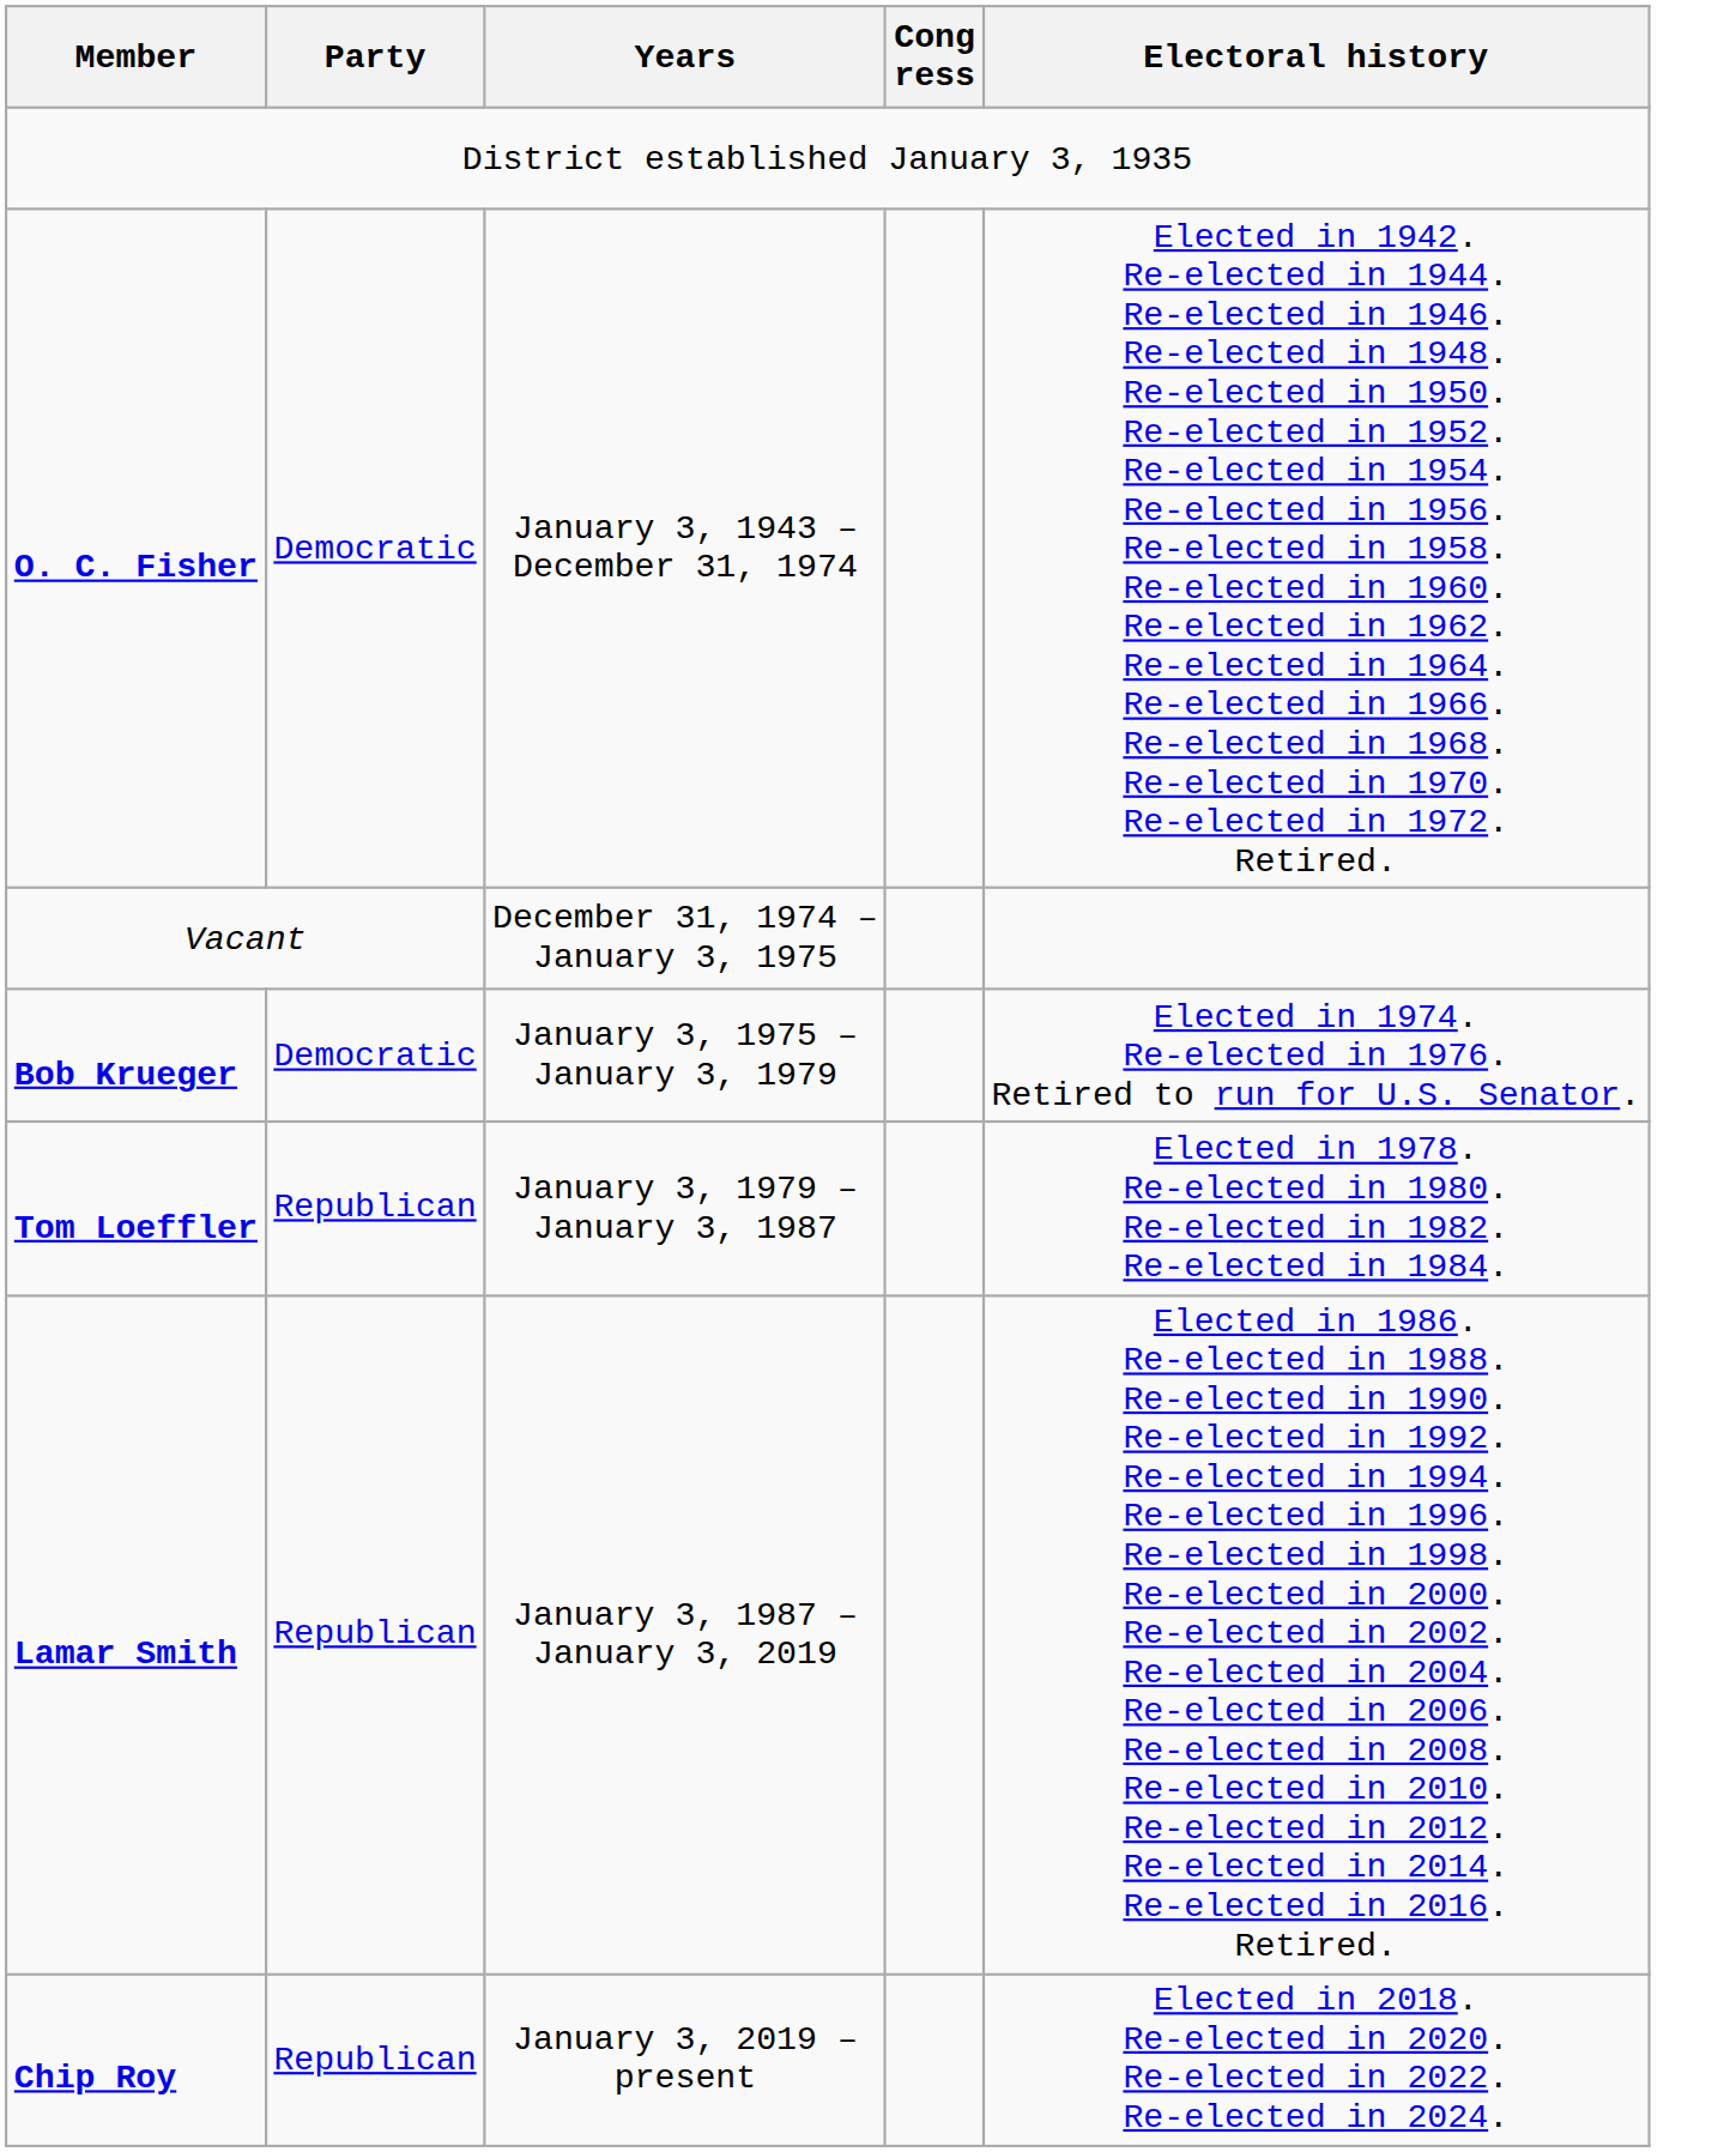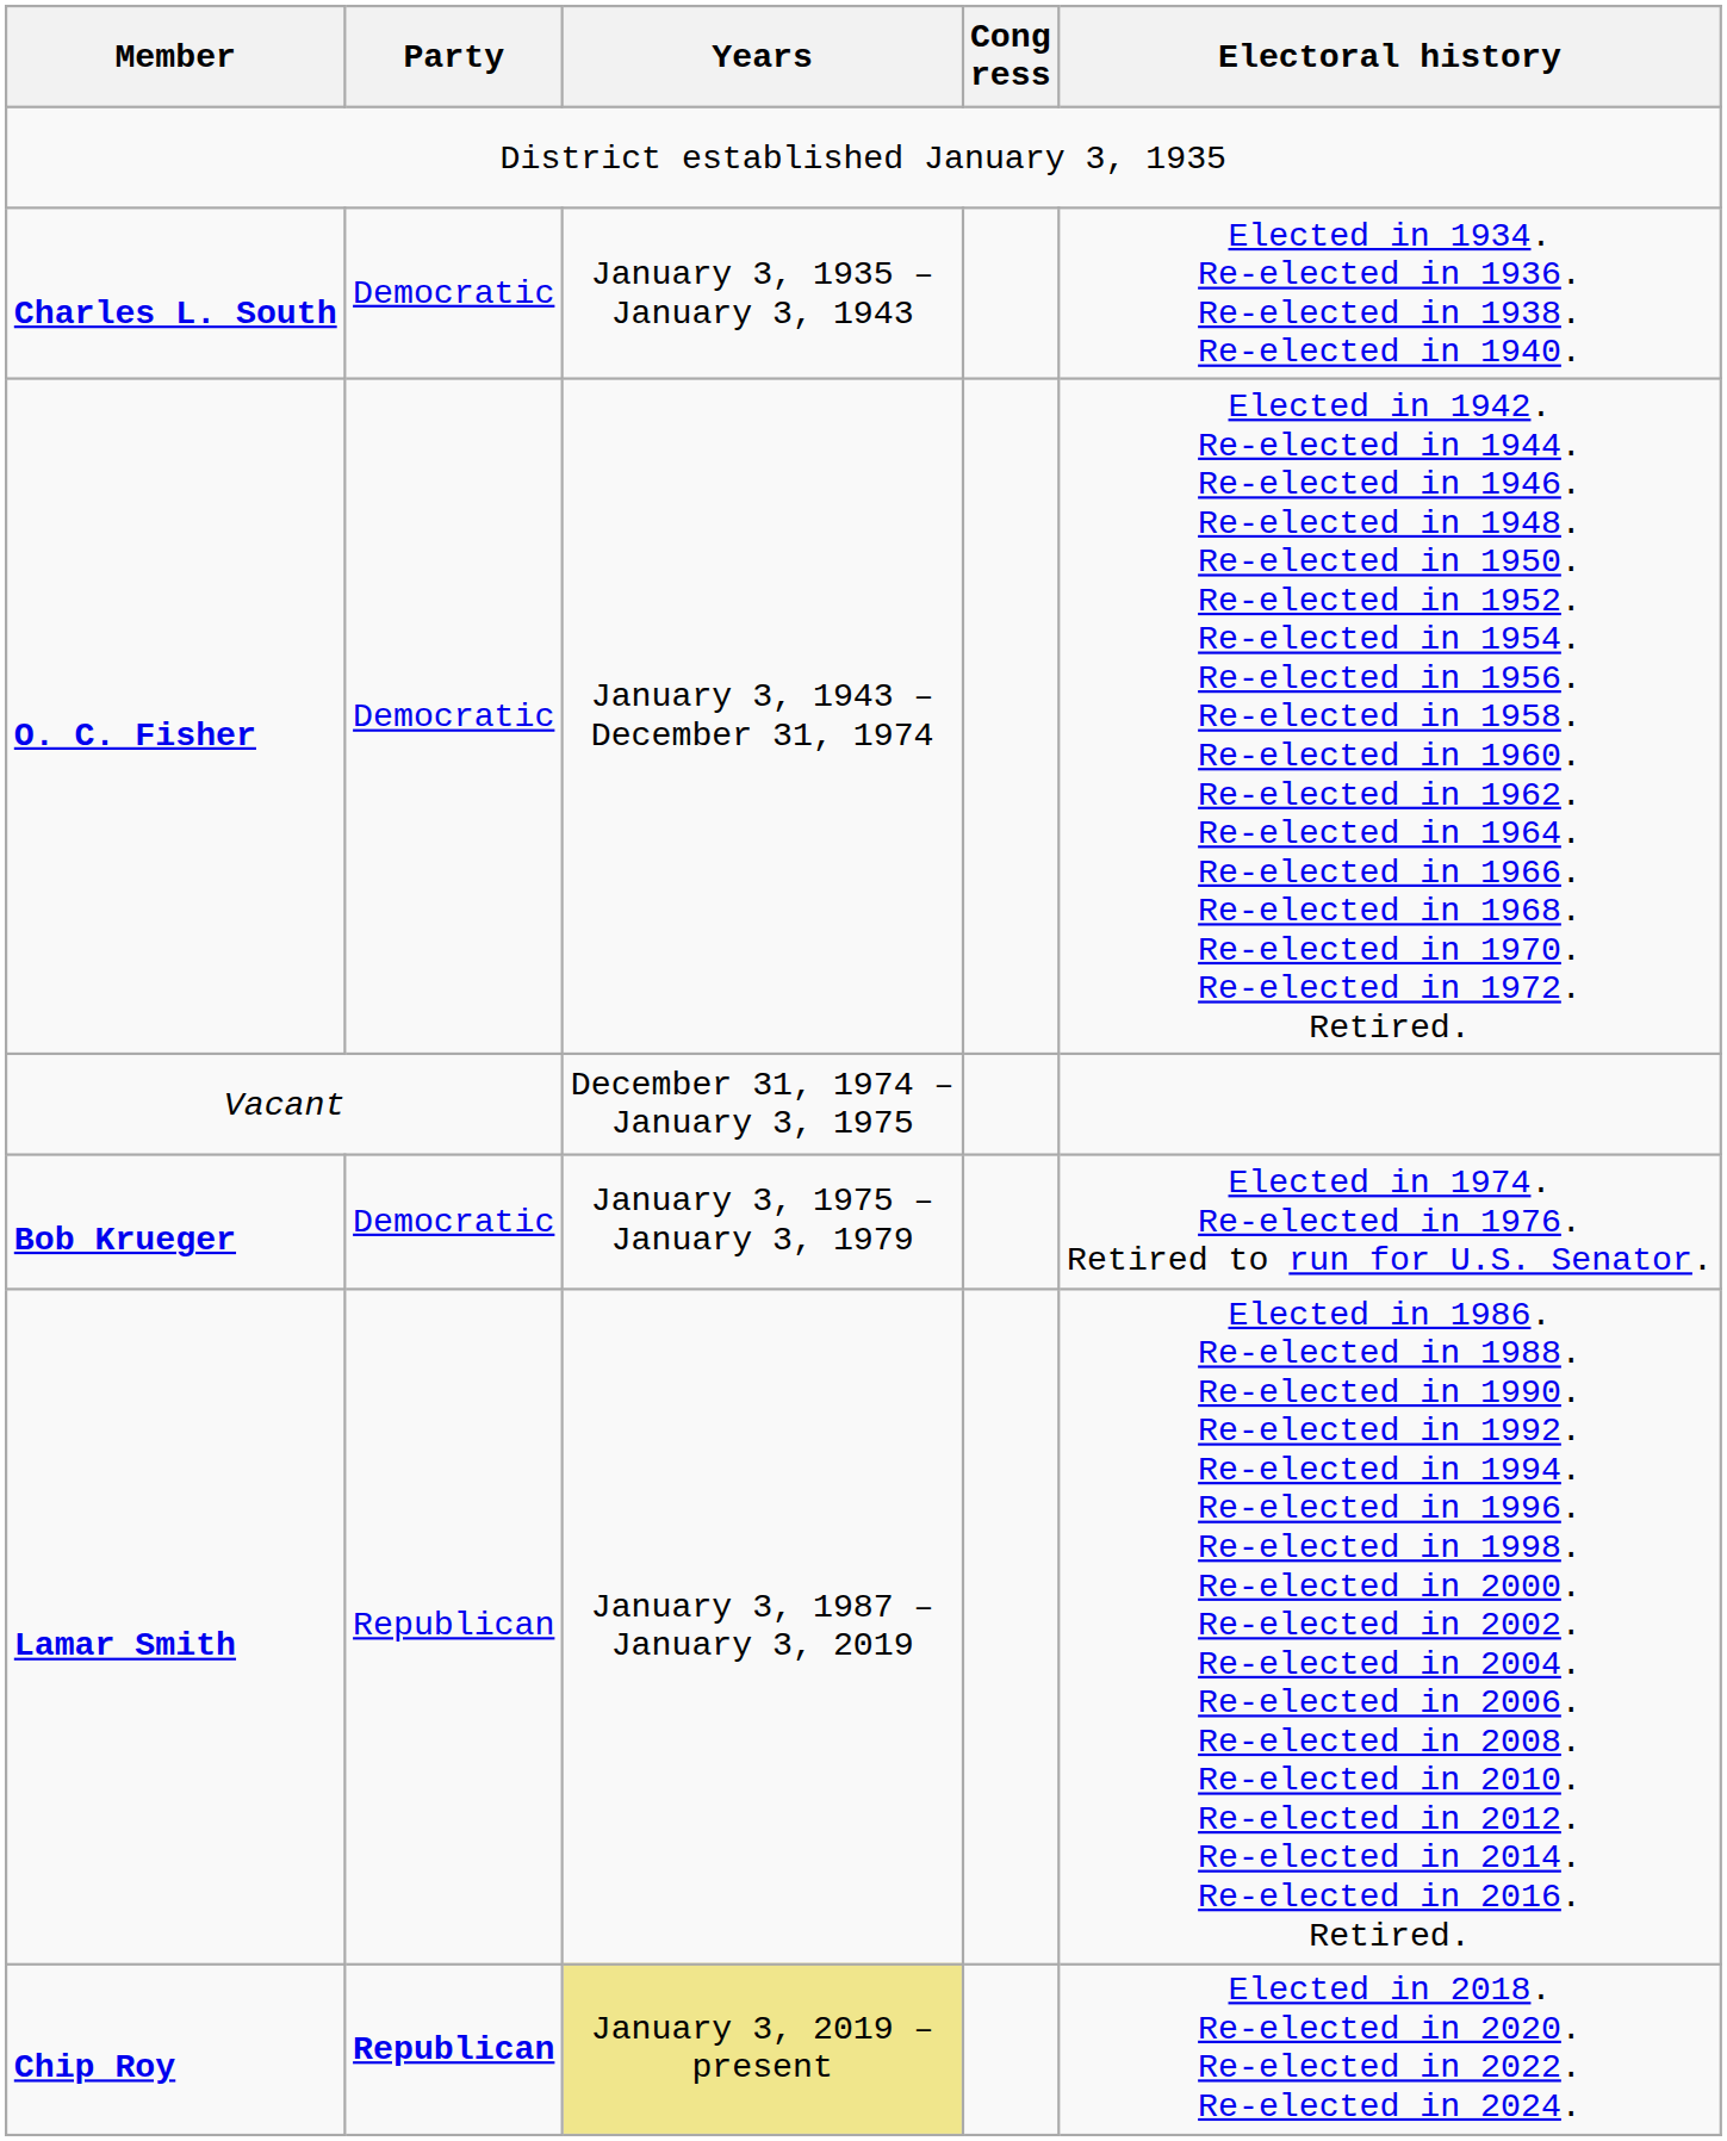+ row: Charles L. South | Democratic | January 3, 1935 – January 3, 1943 | Elected in 1934. Re-elected in 1936. Re-elected in 1938. Re-elected in 1940.
- row: Tom Loeffler | Republican | January 3, 1979 – January 3, 1987 | Elected in 1978. Re-elected in 1980. Re-elected in 1982. Re-elected in 1984.
Chip Roy | Party: normal -> bold
Chip Roy | Years: no background -> khaki background
